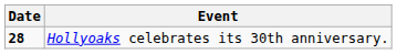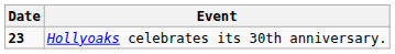Hollyoaks celebrates its 30th anniversary. | Date: 28 -> 23
